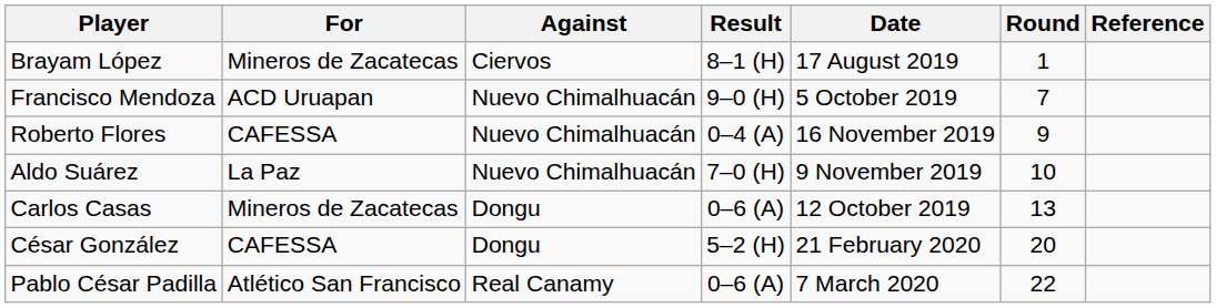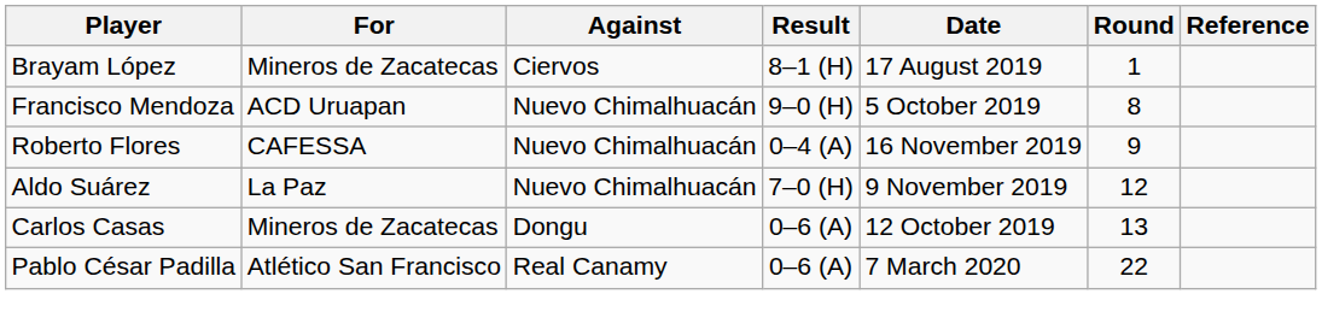Francisco Mendoza | Round: 7 -> 8
Aldo Suárez | Round: 10 -> 12
- row: César González | CAFESSA | Dongu | 5–2 (H) | 21 February 2020 | 20
